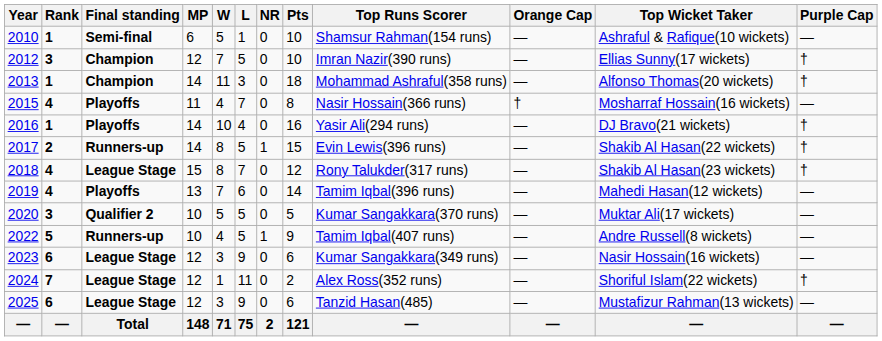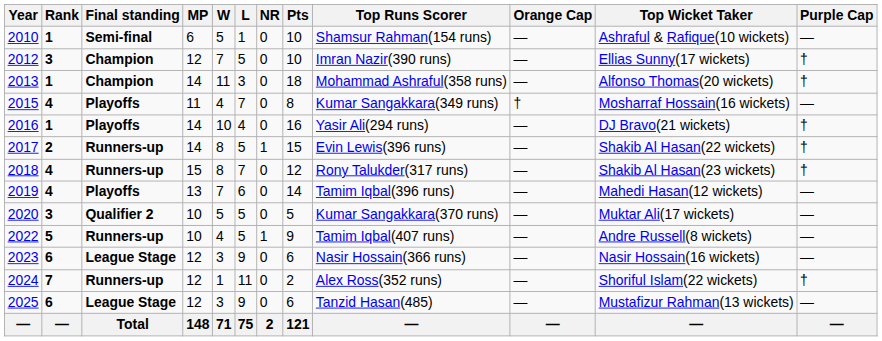2015 | Top Runs Scorer: Nasir Hossain(366 runs) -> Kumar Sangakkara(349 runs)
2018 | Final standing: League Stage -> Runners-up
2023 | Top Runs Scorer: Kumar Sangakkara(349 runs) -> Nasir Hossain(366 runs)
2024 | Final standing: League Stage -> Runners-up
